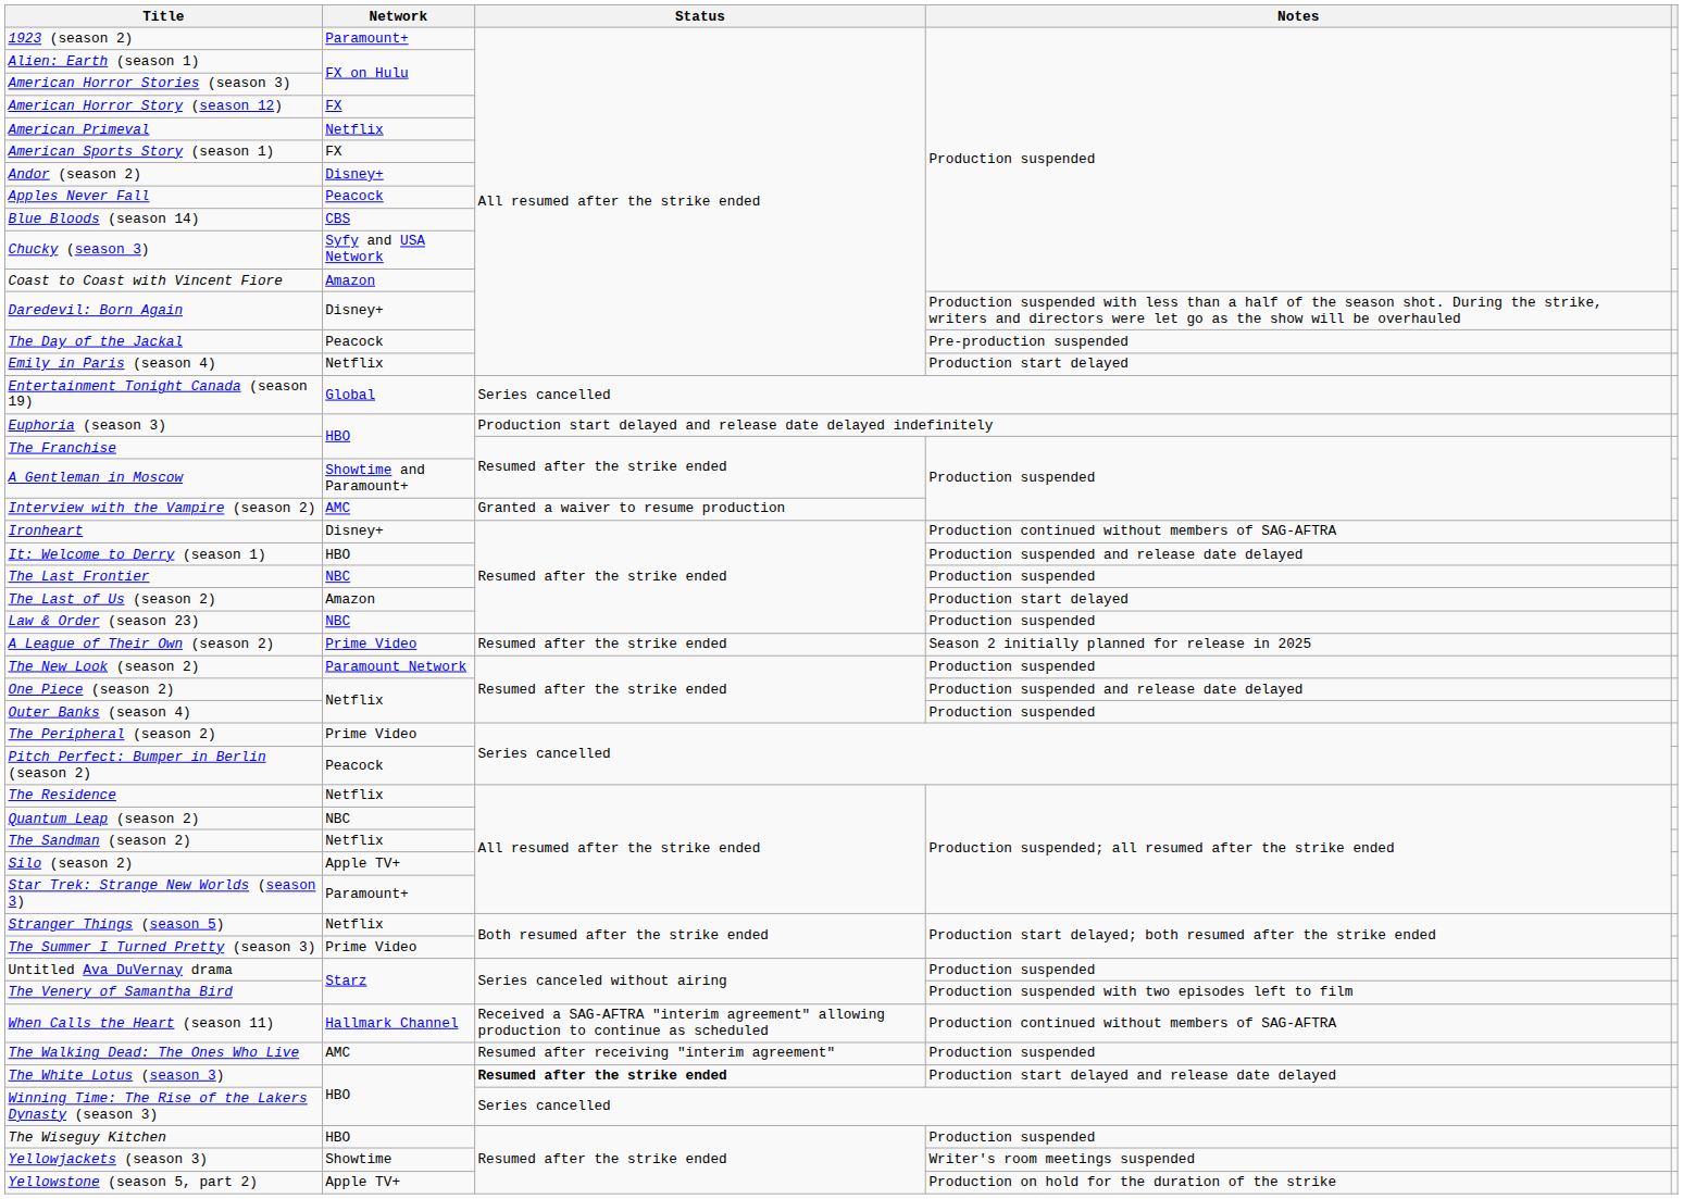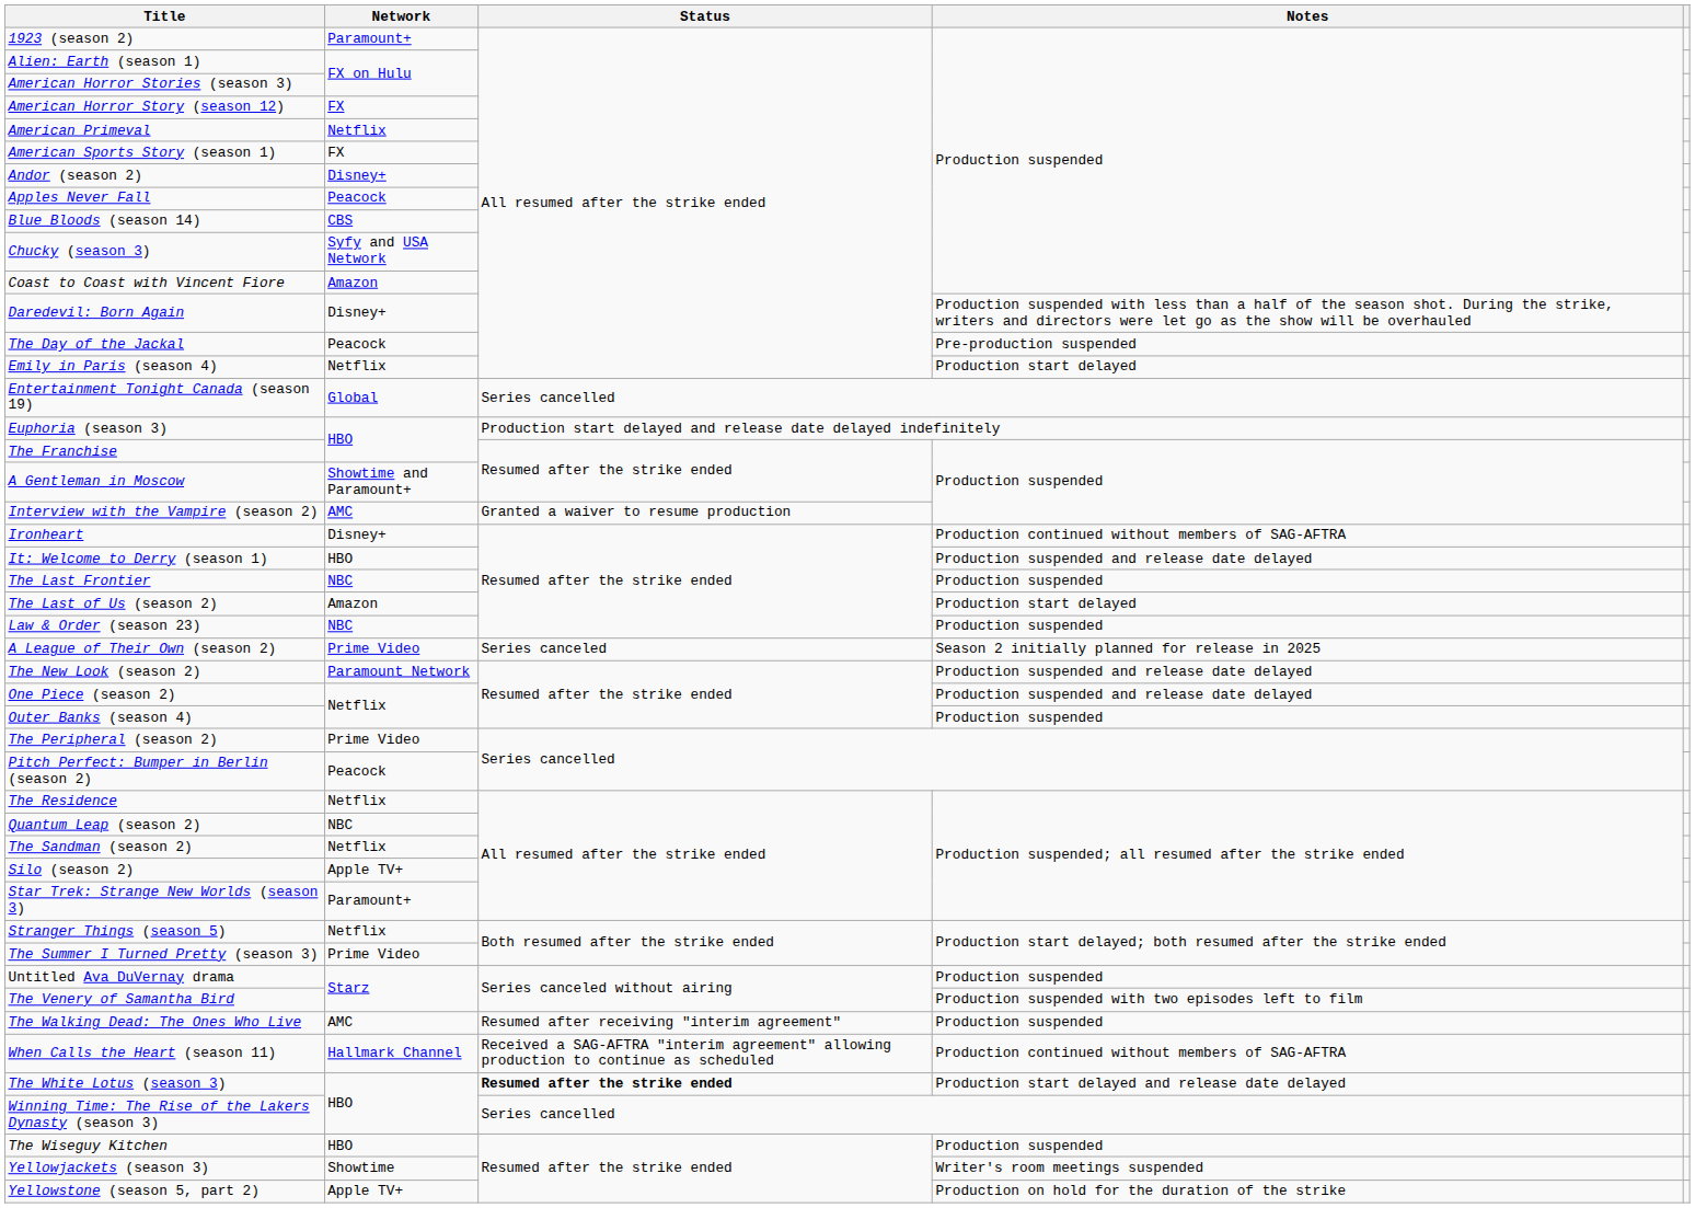A League of Their Own (season 2) | Status: Resumed after the strike ended -> Series canceled
The New Look (season 2) | Notes: Production suspended -> Production suspended and release date delayed
rows swapped: The Walking Dead: The Ones Who Live <-> When Calls the Heart (season 11)
